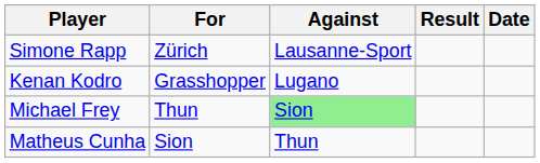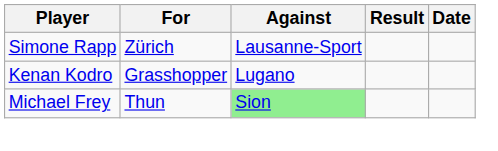- row: Matheus Cunha | Sion | Thun
